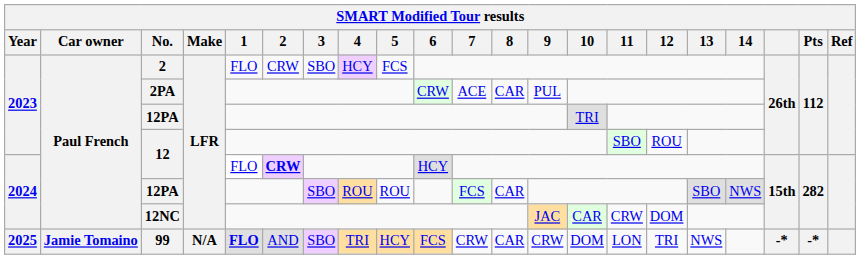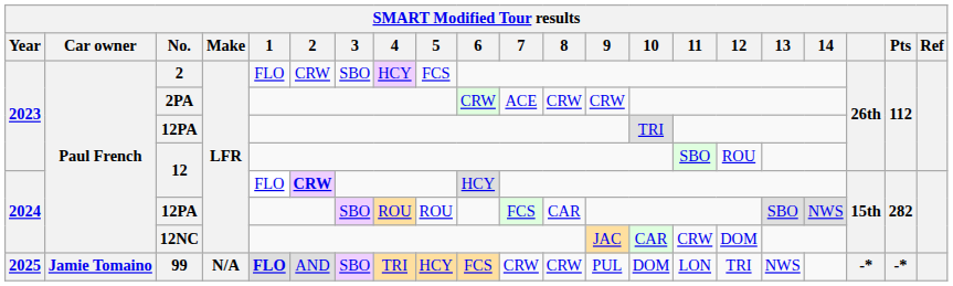2PA | 8: CAR -> CRW
2PA | 9: PUL -> CRW
99 | 8: CAR -> CRW
99 | 9: CRW -> PUL
